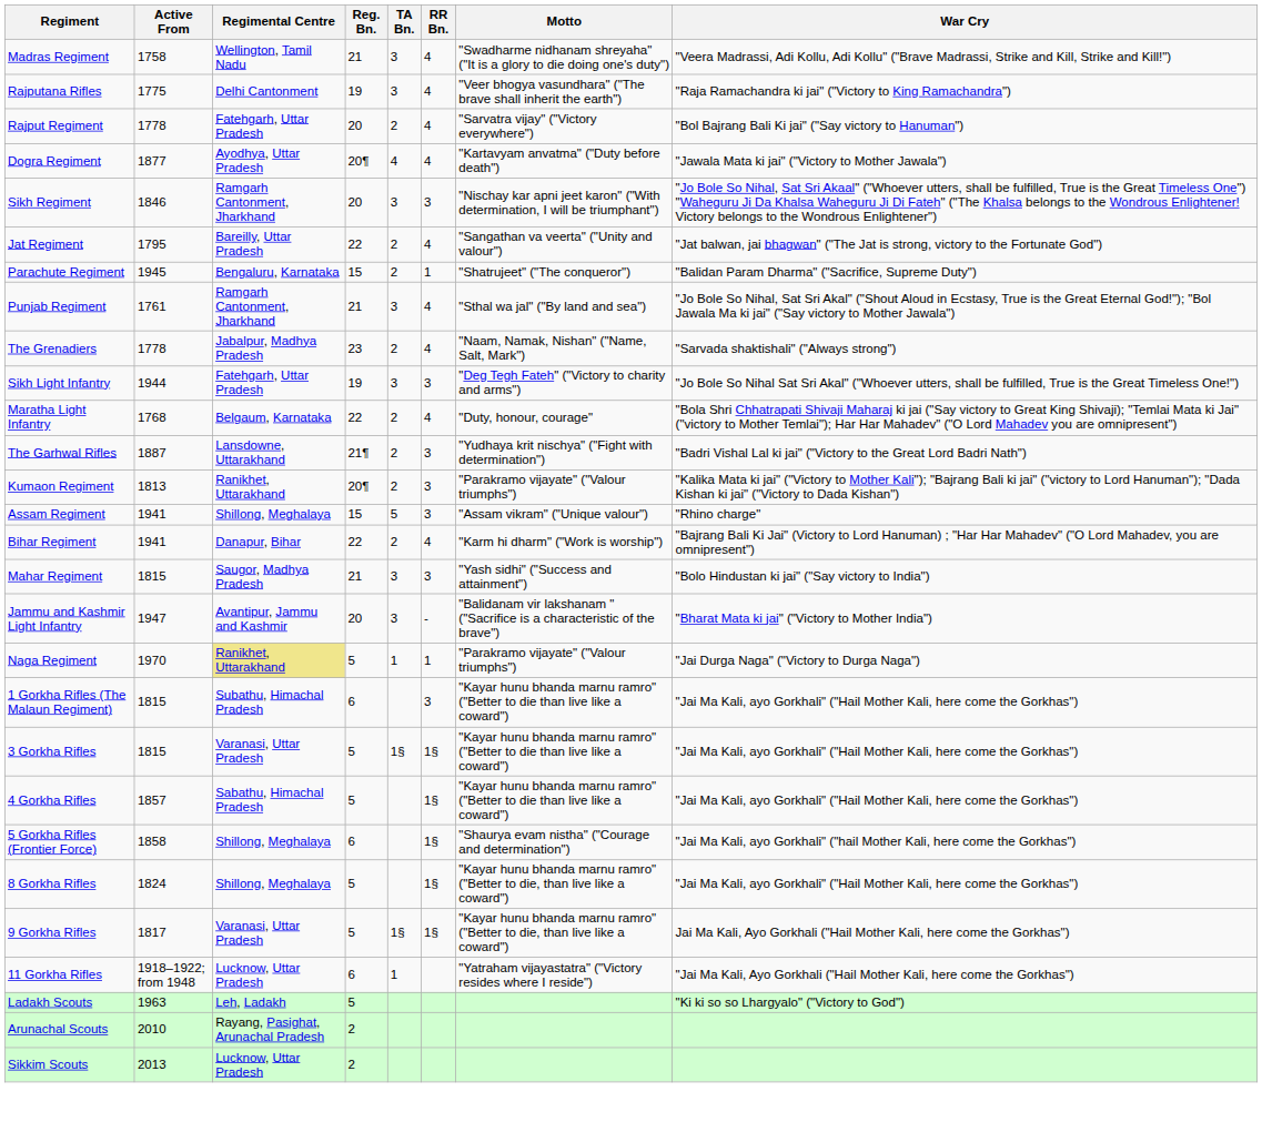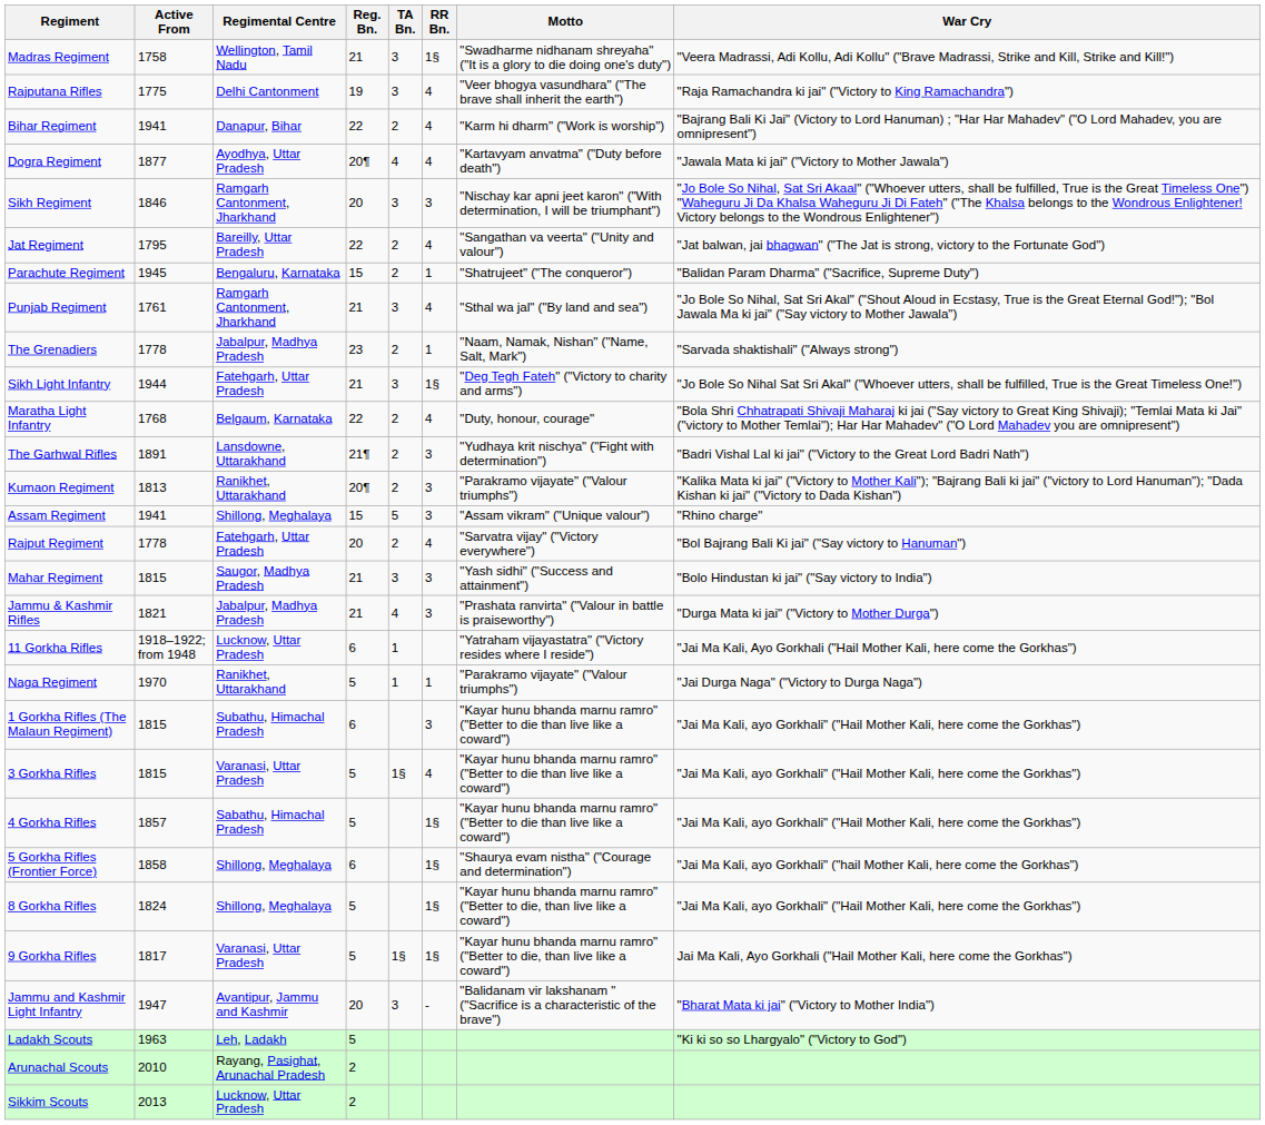Madras Regiment | RR Bn.: 4 -> 1§
rows swapped: Rajput Regiment <-> Bihar Regiment
The Grenadiers | RR Bn.: 4 -> 1
Sikh Light Infantry | Reg. Bn.: 19 -> 21
Sikh Light Infantry | RR Bn.: 3 -> 1§
The Garhwal Rifles | Active From: 1887 -> 1891
+ row: Jammu & Kashmir Rifles | 1821 | Jabalpur, Madhya Pradesh | 21 | 4 | 3 | "Prashata ranvirta" ("Valour in battle is praiseworthy") | "Durga Mata ki jai" ("Victory to Mother Durga")
rows swapped: Jammu and Kashmir Light Infantry <-> 11 Gorkha Rifles
Naga Regiment | Regimental Centre: khaki background -> no background
3 Gorkha Rifles | RR Bn.: 1§ -> 4
